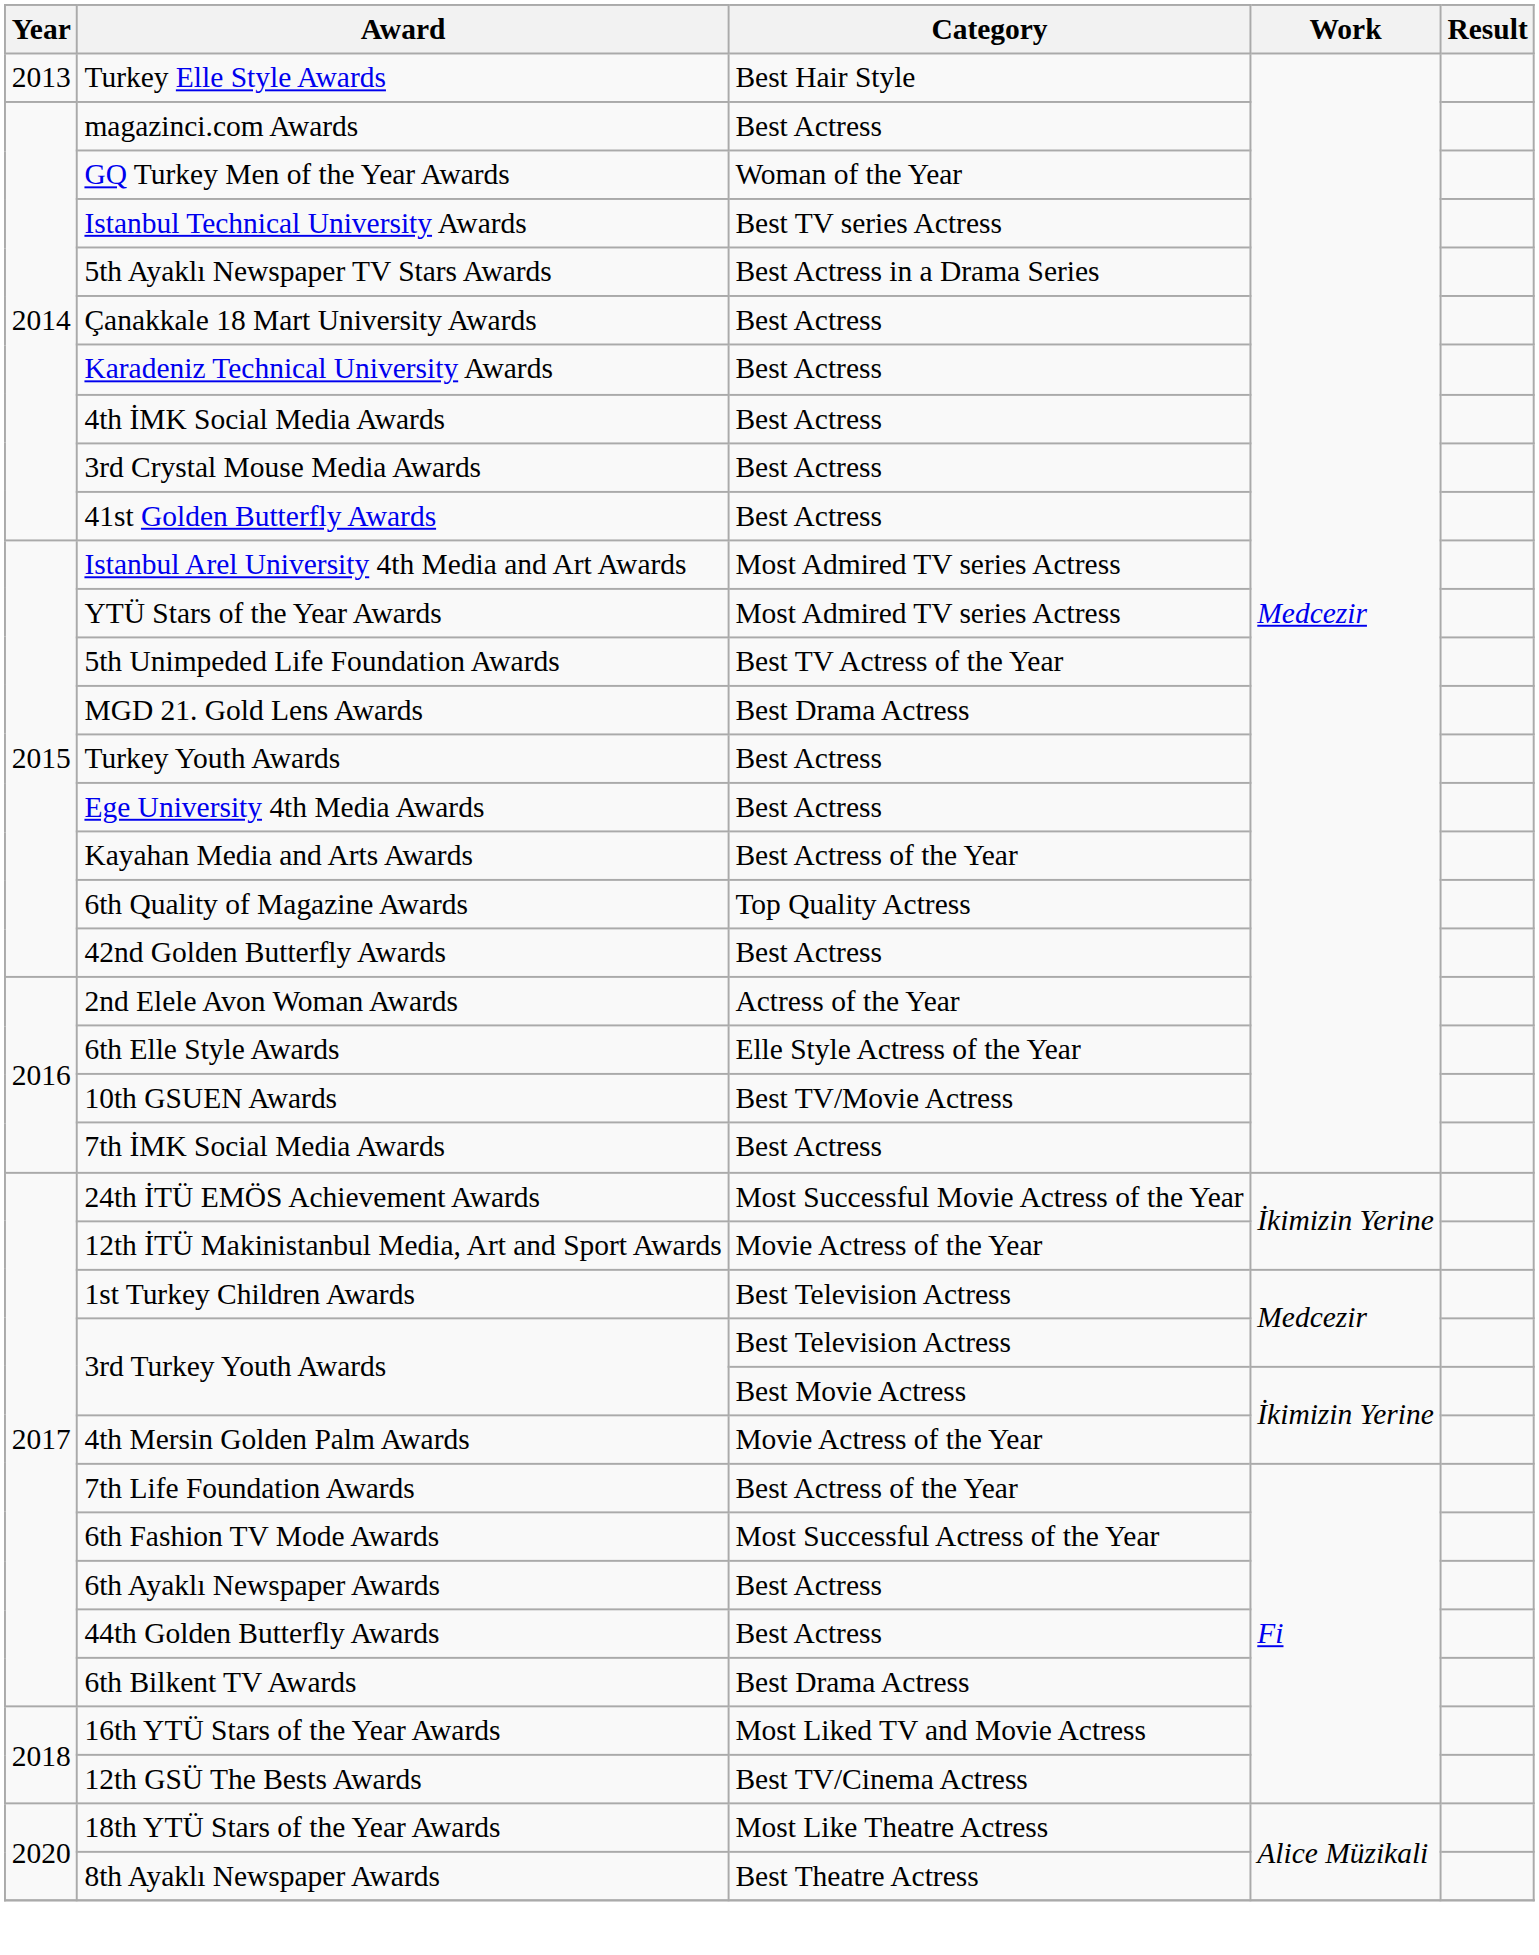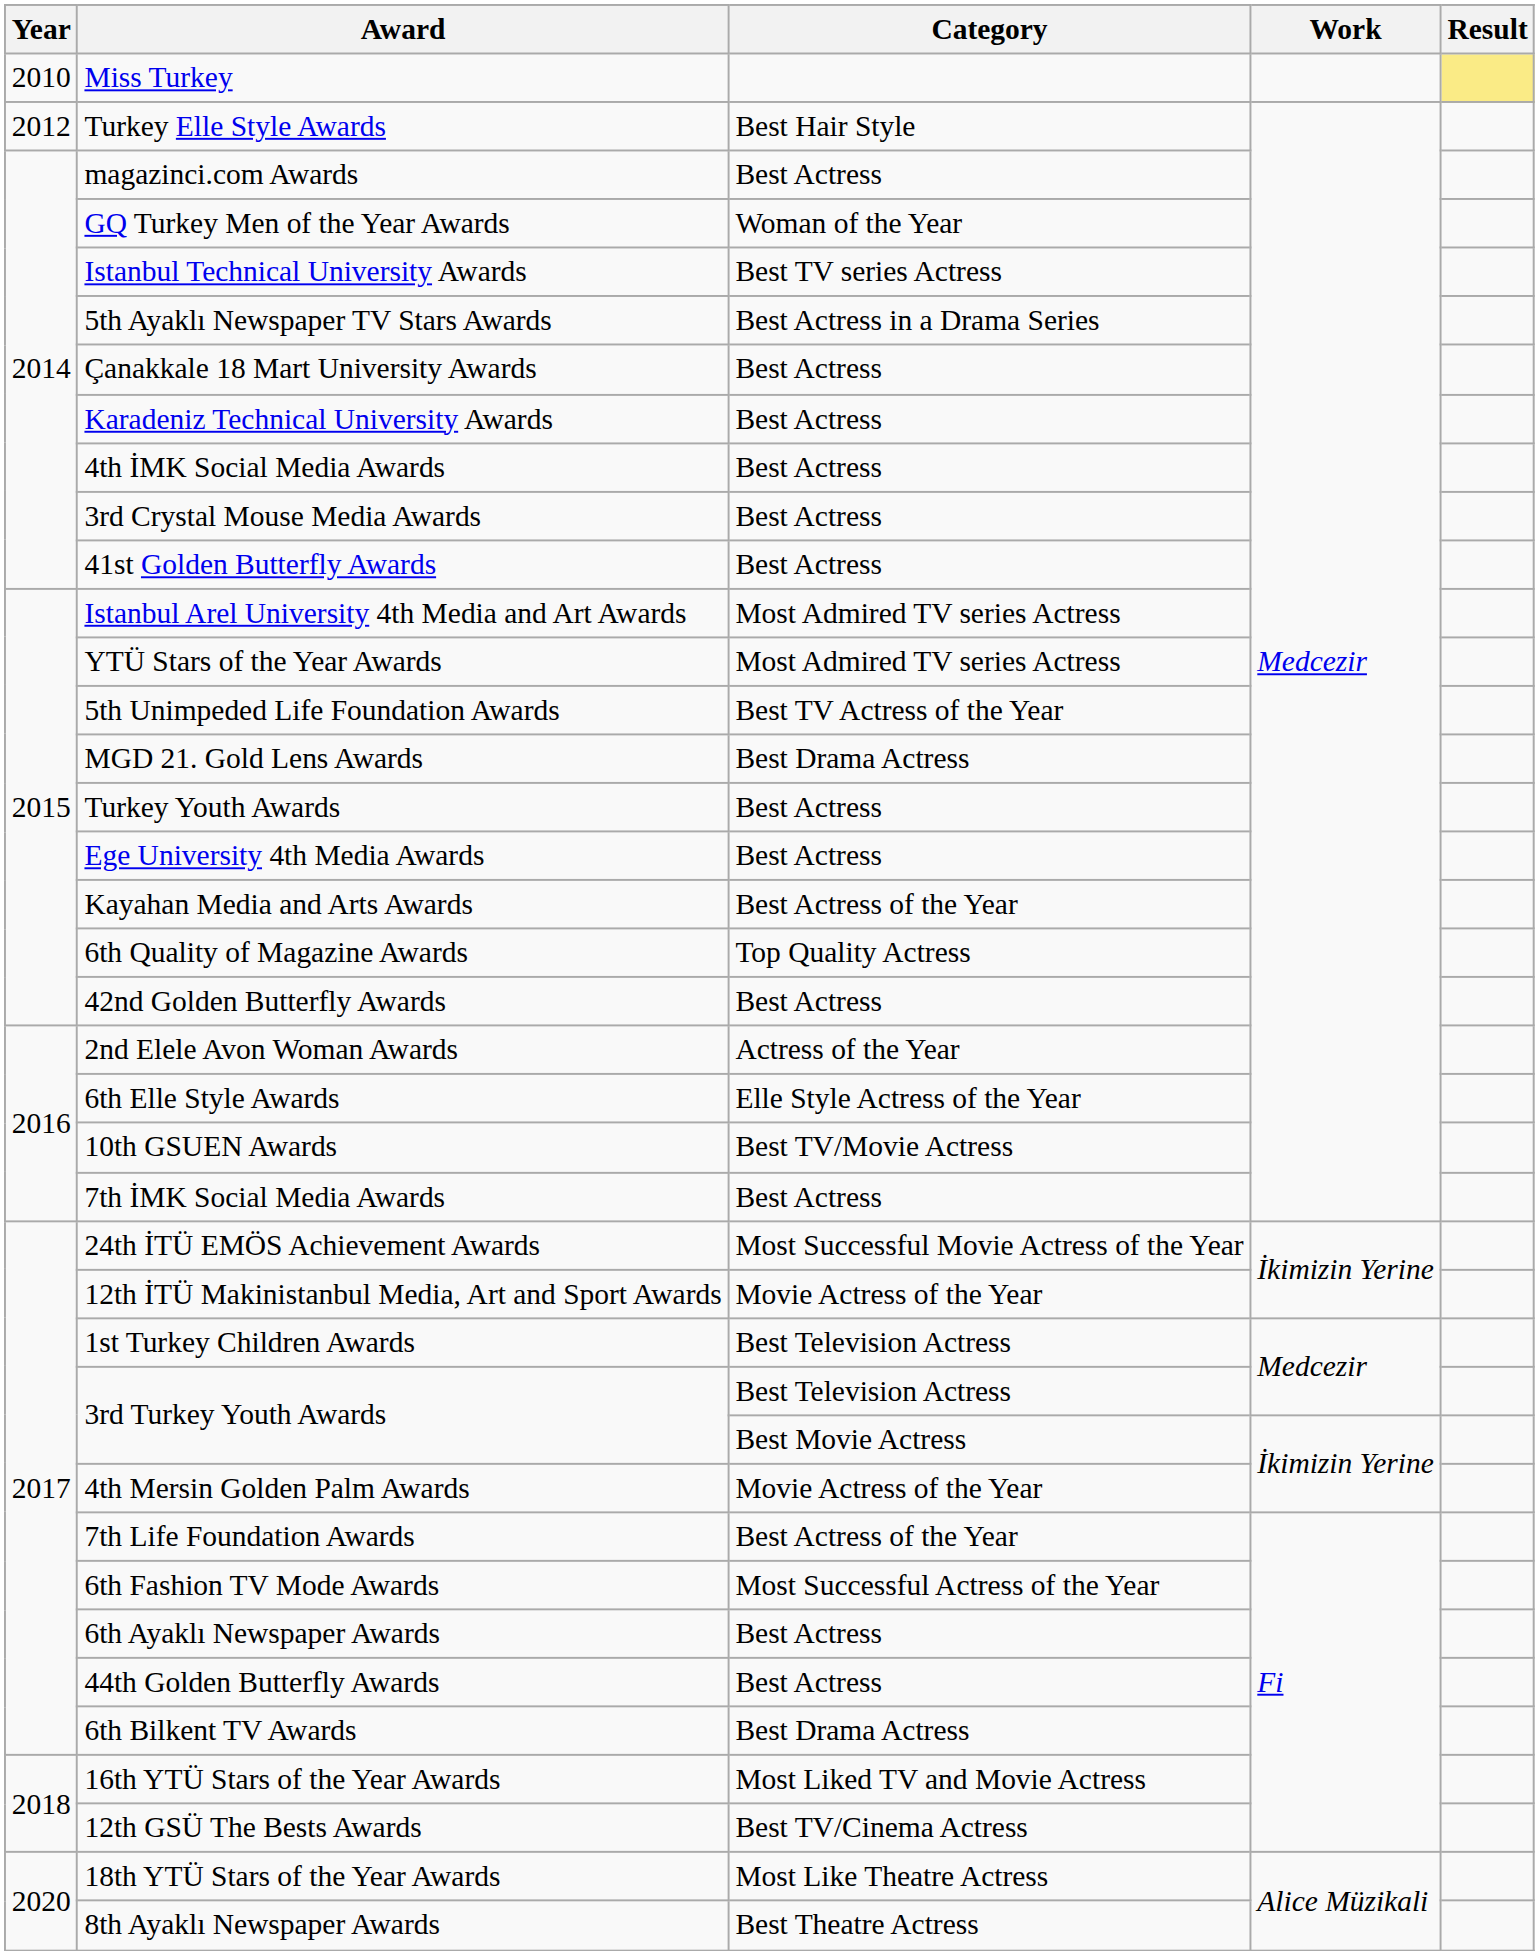+ row: 2010 | Miss Turkey
Turkey Elle Style Awards | Year: 2013 -> 2012
